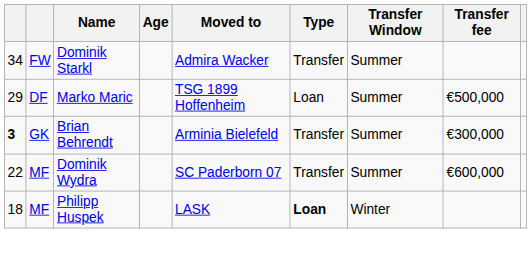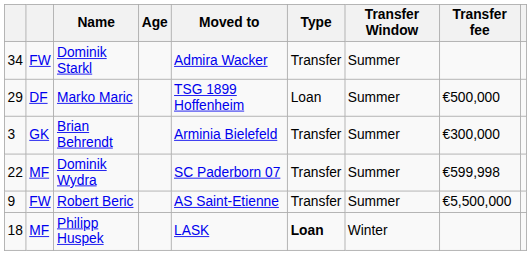Brian Behrendt | column 1: bold -> normal
Dominik Wydra | Transfer fee: €600,000 -> €599,998
+ row: 9 | FW | Robert Beric | AS Saint-Etienne | Transfer | Summer | €5,500,000
